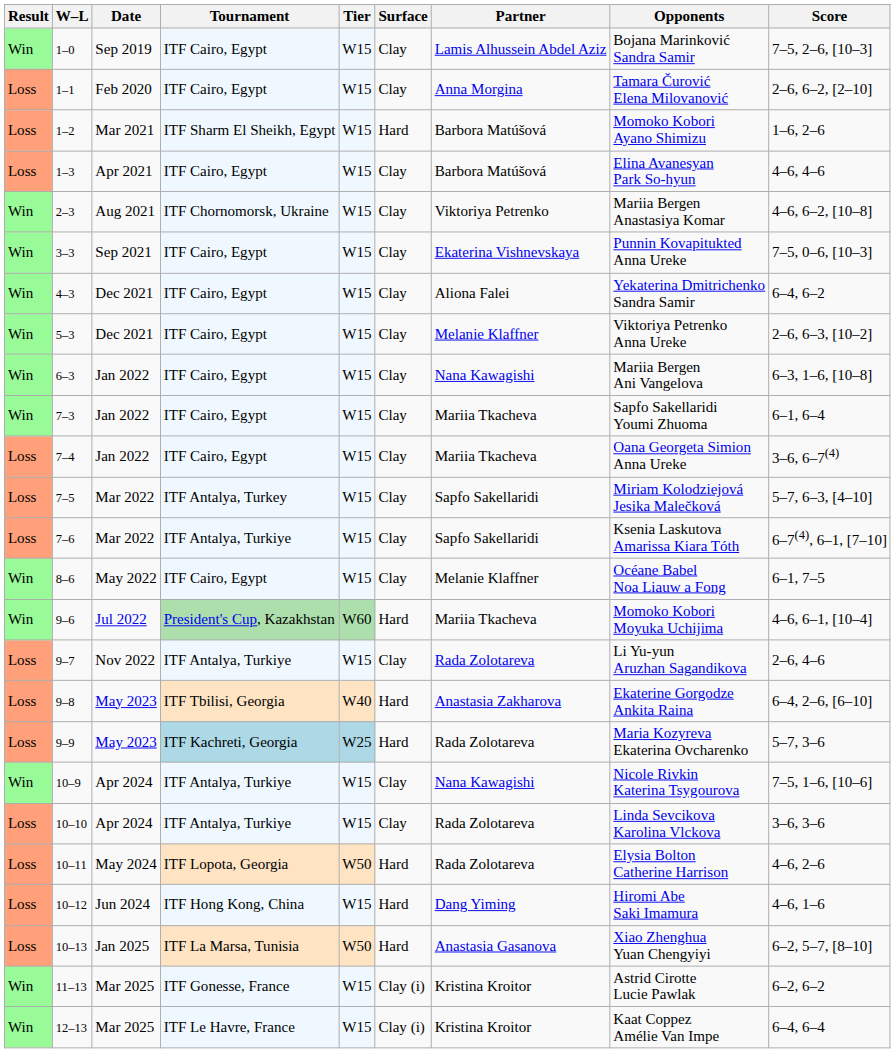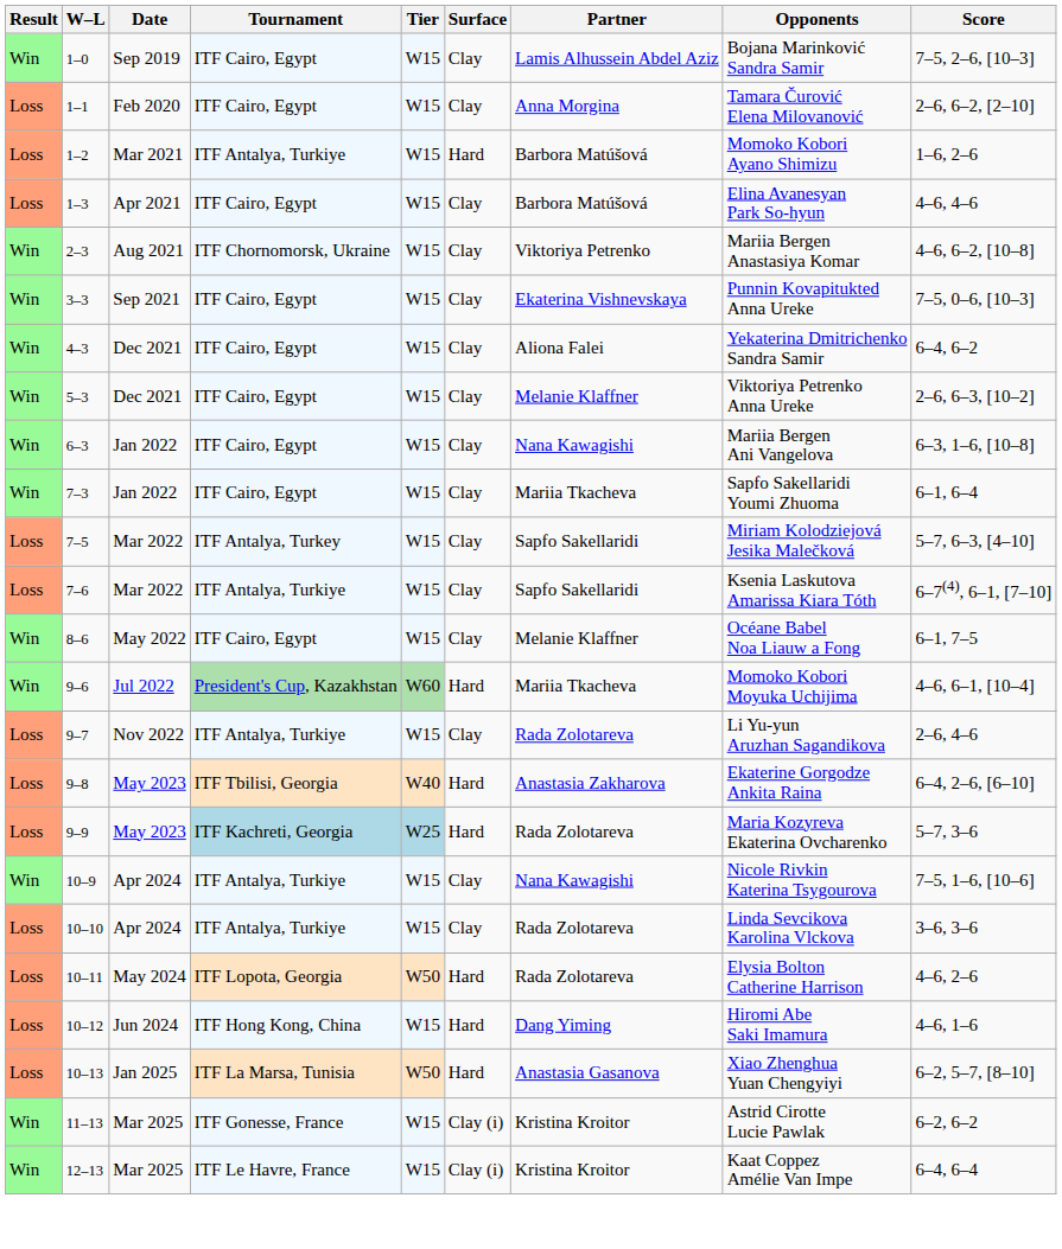1–2 | Tournament: ITF Sharm El Sheikh, Egypt -> ITF Antalya, Turkiye
- row: Loss | 7–4 | Jan 2022 | ITF Cairo, Egypt | W15 | Clay | Mariia Tkacheva | Oana Georgeta Simion Anna Ureke | 3–6, 6–7(4)
